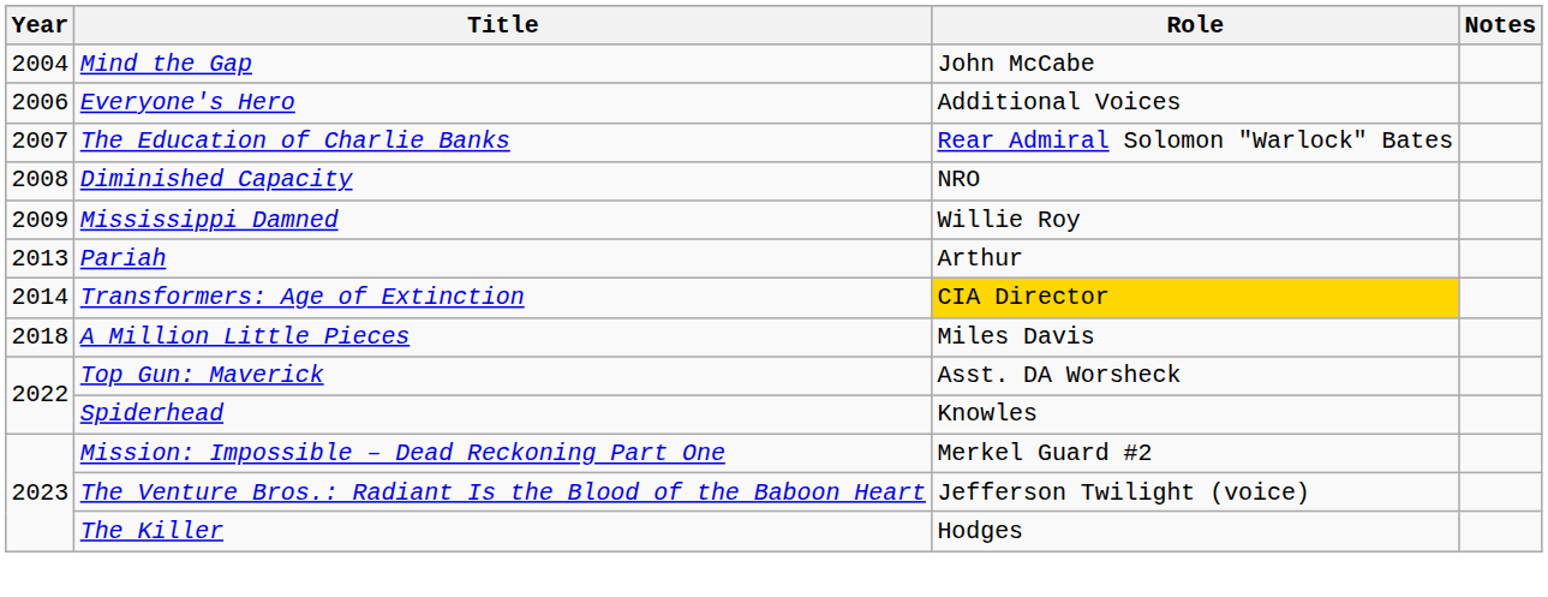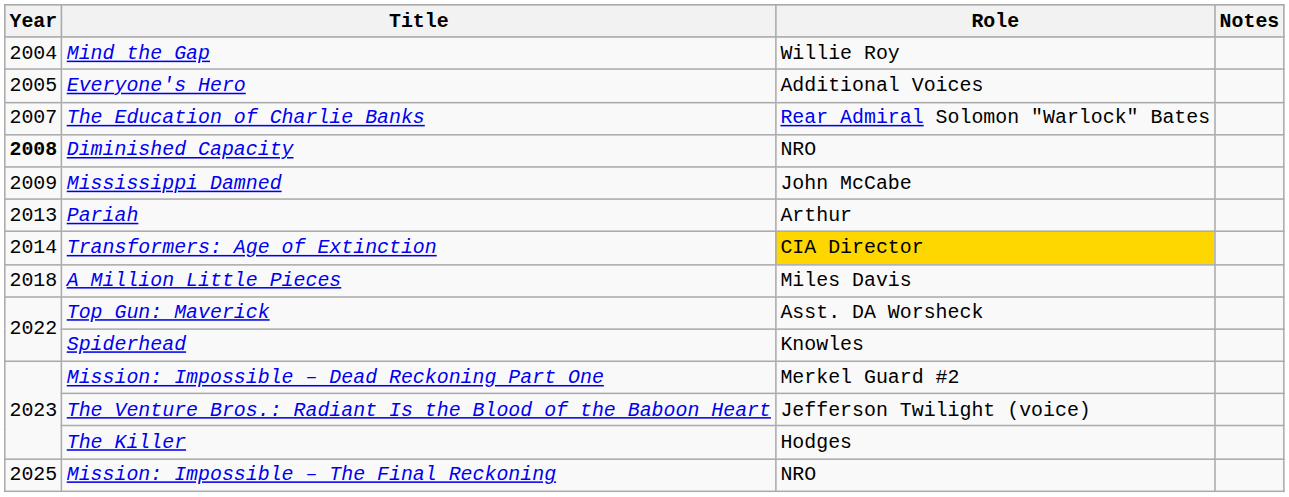Mind the Gap | Role: John McCabe -> Willie Roy
Everyone's Hero | Year: 2006 -> 2005
Diminished Capacity | Year: normal -> bold
Mississippi Damned | Role: Willie Roy -> John McCabe
+ row: 2025 | Mission: Impossible – The Final Reckoning | NRO
